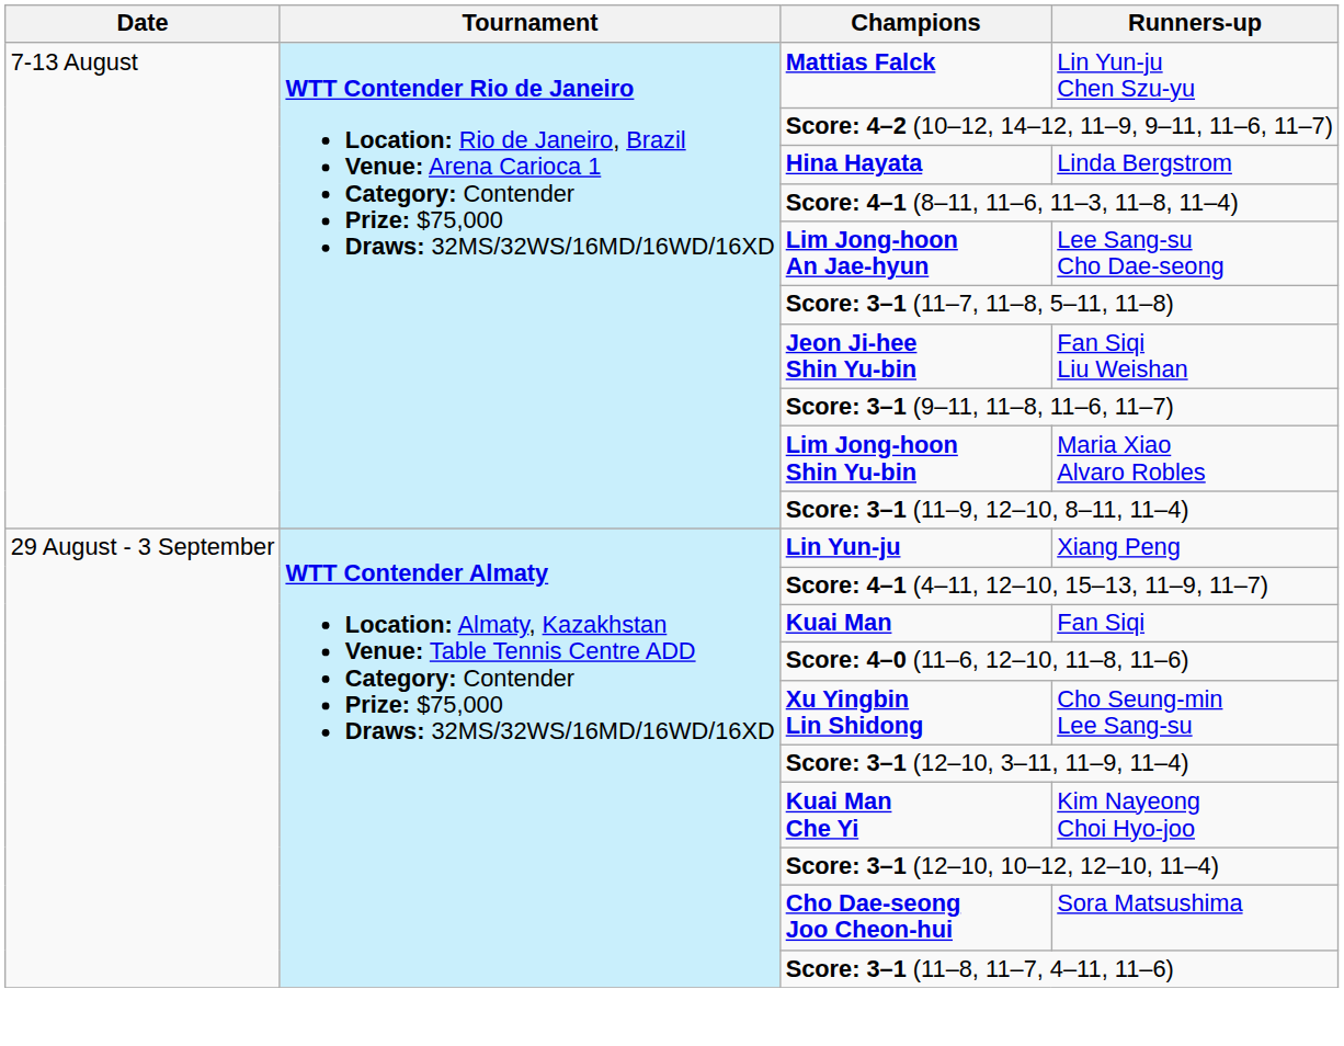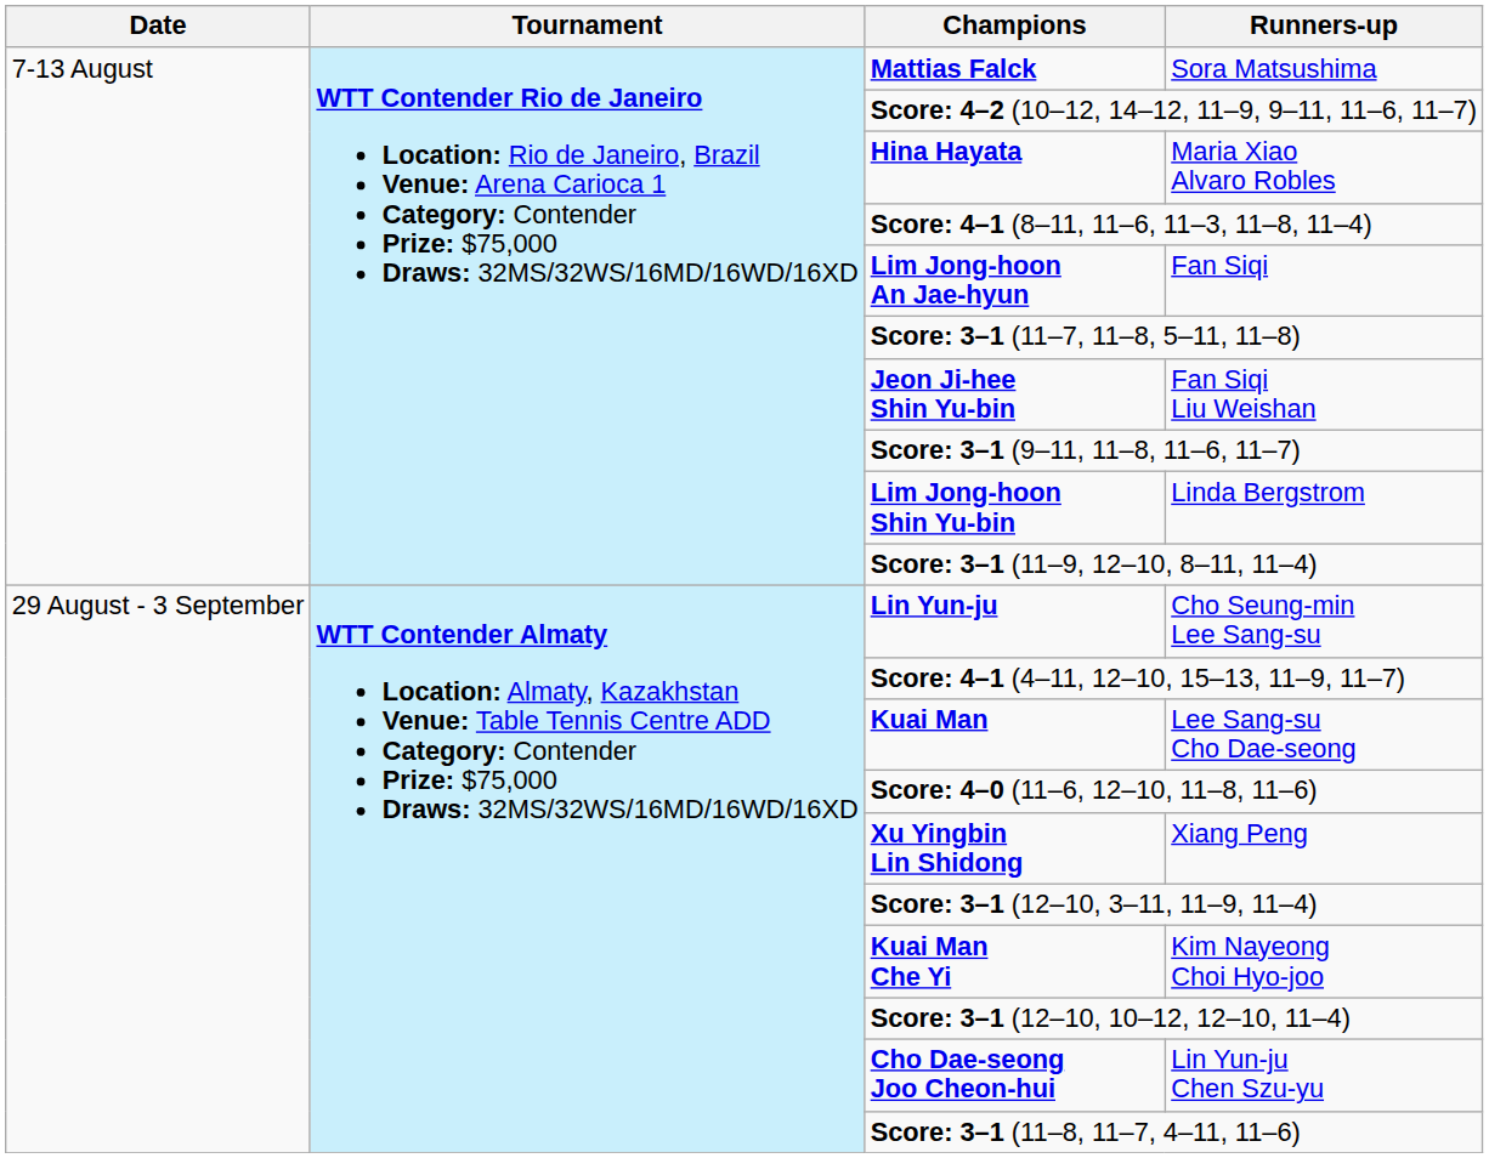Mattias Falck | Runners-up: Lin Yun-ju Chen Szu-yu -> Sora Matsushima
Hina Hayata | Runners-up: Linda Bergstrom -> Maria Xiao Alvaro Robles
Lim Jong-hoon An Jae-hyun | Runners-up: Lee Sang-su Cho Dae-seong -> Fan Siqi
Lim Jong-hoon Shin Yu-bin | Runners-up: Maria Xiao Alvaro Robles -> Linda Bergstrom
Lin Yun-ju | Runners-up: Xiang Peng -> Cho Seung-min Lee Sang-su
Kuai Man | Runners-up: Fan Siqi -> Lee Sang-su Cho Dae-seong
Xu Yingbin Lin Shidong | Runners-up: Cho Seung-min Lee Sang-su -> Xiang Peng
Cho Dae-seong Joo Cheon-hui | Runners-up: Sora Matsushima -> Lin Yun-ju Chen Szu-yu
